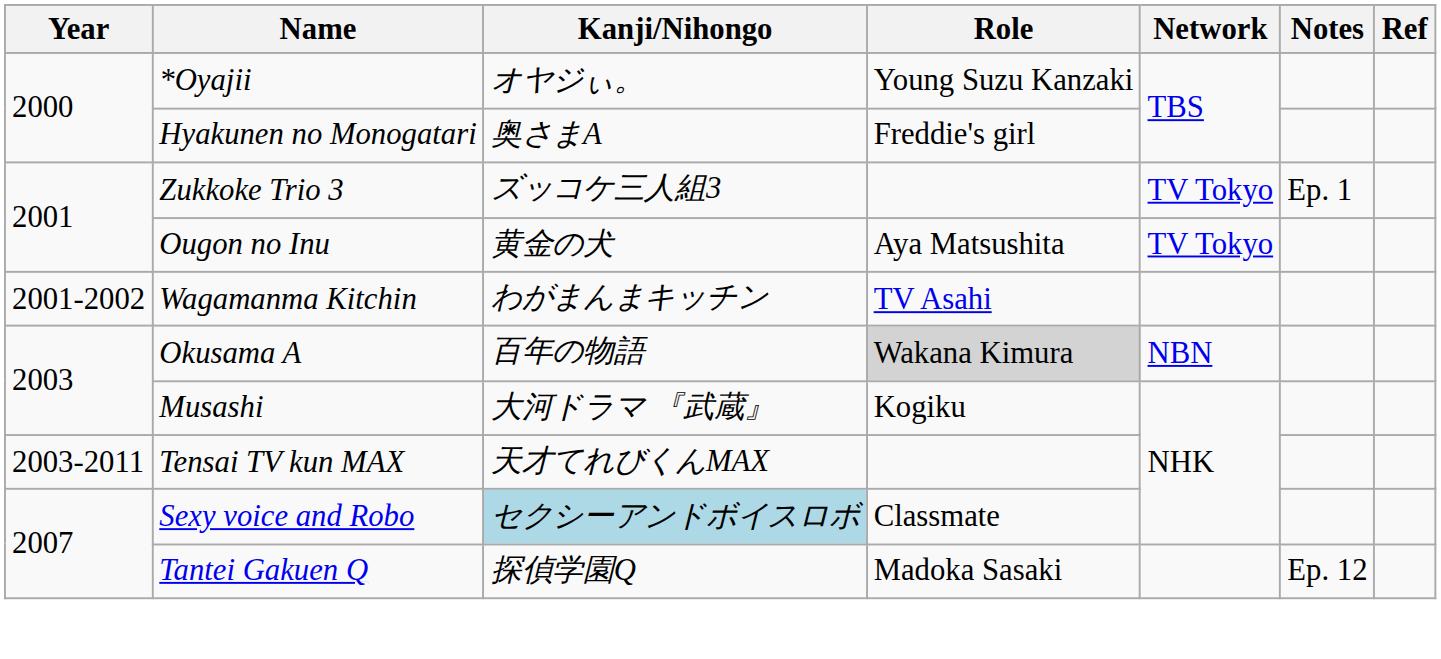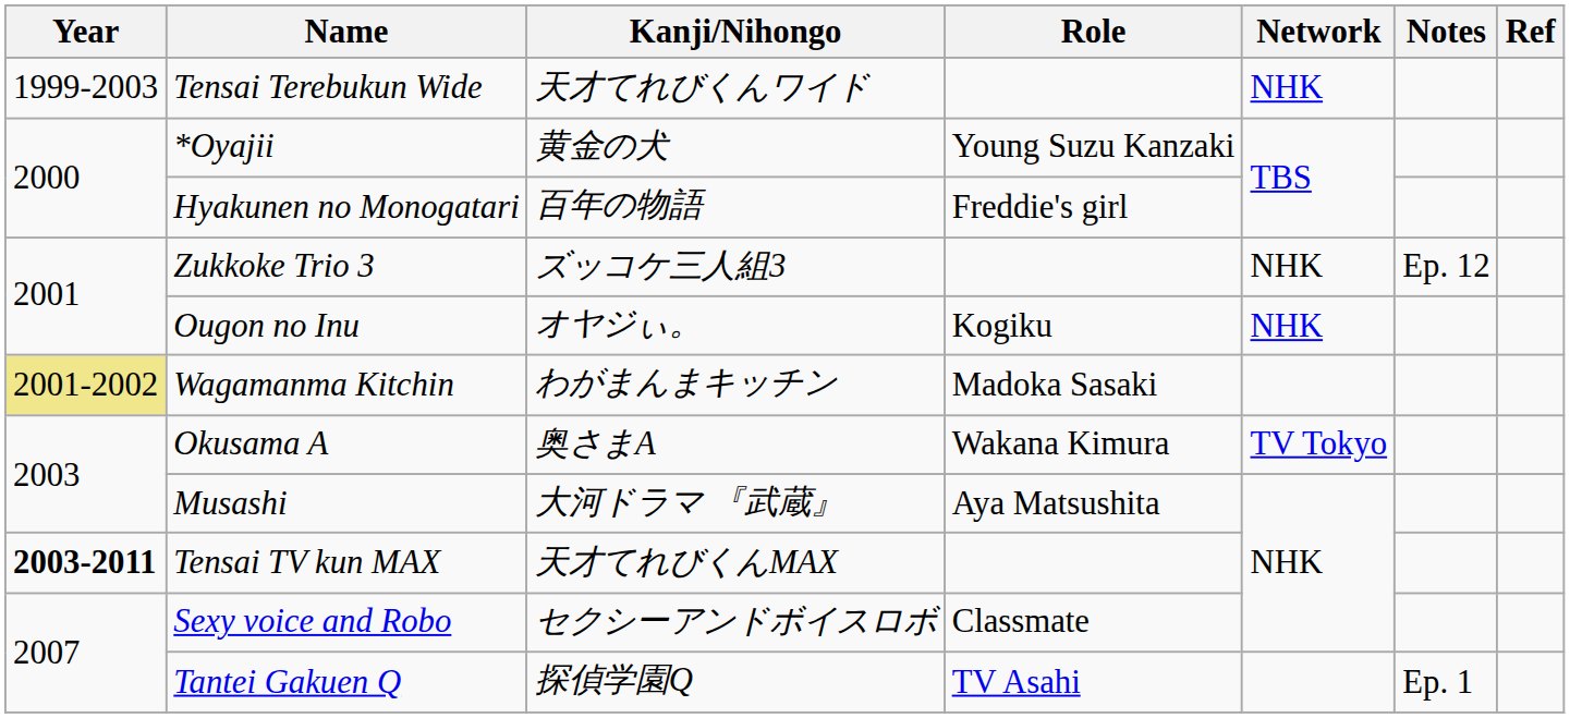+ row: 1999-2003 | Tensai Terebukun Wide | 天才てれびくんワイド | NHK
*Oyajii | Kanji/Nihongo: オヤジぃ。 -> 黄金の犬
Hyakunen no Monogatari | Kanji/Nihongo: 奥さまA -> 百年の物語
Zukkoke Trio 3 | Network: TV Tokyo -> NHK
Zukkoke Trio 3 | Notes: Ep. 1 -> Ep. 12
Ougon no Inu | Kanji/Nihongo: 黄金の犬 -> オヤジぃ。
Ougon no Inu | Role: Aya Matsushita -> Kogiku
Ougon no Inu | Network: TV Tokyo -> NHK
Wagamanma Kitchin | Year: no background -> khaki background
Wagamanma Kitchin | Role: TV Asahi -> Madoka Sasaki
Okusama A | Kanji/Nihongo: 百年の物語 -> 奥さまA
Okusama A | Role: lightgrey background -> no background
Okusama A | Network: NBN -> TV Tokyo
Musashi | Role: Kogiku -> Aya Matsushita
Tensai TV kun MAX | Year: normal -> bold
Sexy voice and Robo | Kanji/Nihongo: lightblue background -> no background
Tantei Gakuen Q | Role: Madoka Sasaki -> TV Asahi
Tantei Gakuen Q | Notes: Ep. 12 -> Ep. 1
